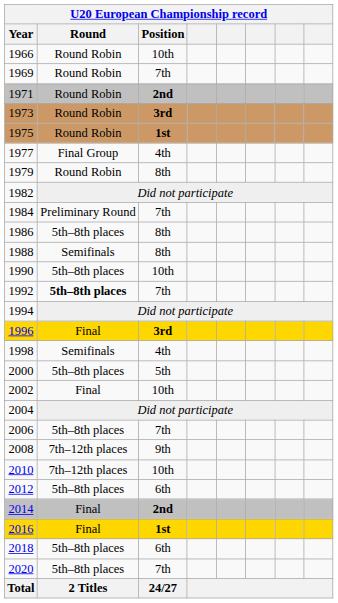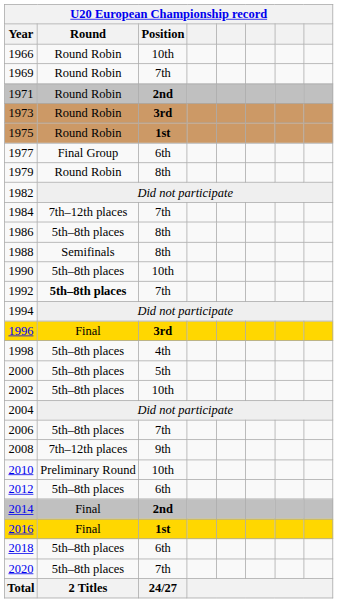1977 | Position: 4th -> 6th
1984 | Round: Preliminary Round -> 7th–12th places
1998 | Round: Semifinals -> 5th–8th places
2002 | Round: Final -> 5th–8th places
2010 | Round: 7th–12th places -> Preliminary Round
